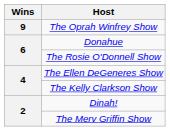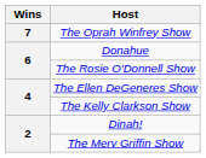The Oprah Winfrey Show | Wins: 9 -> 7
